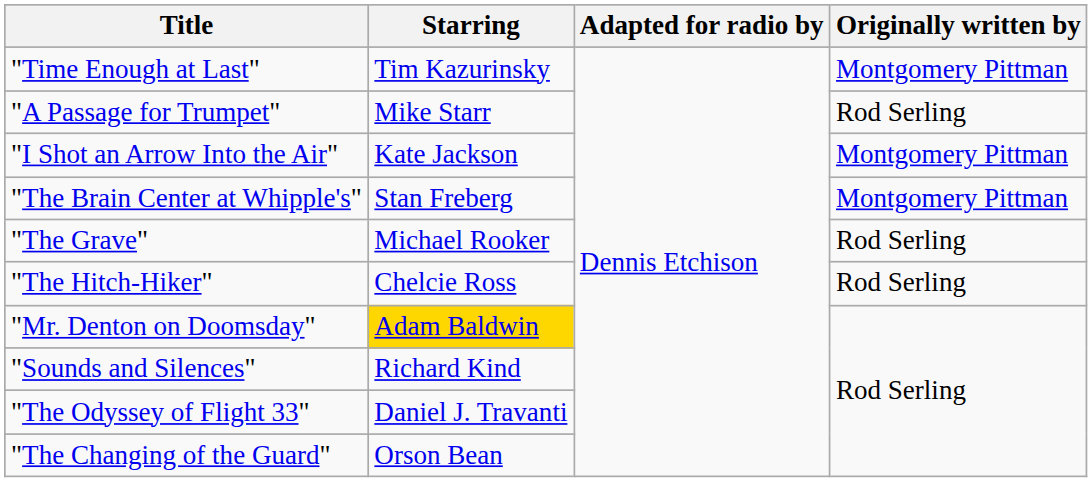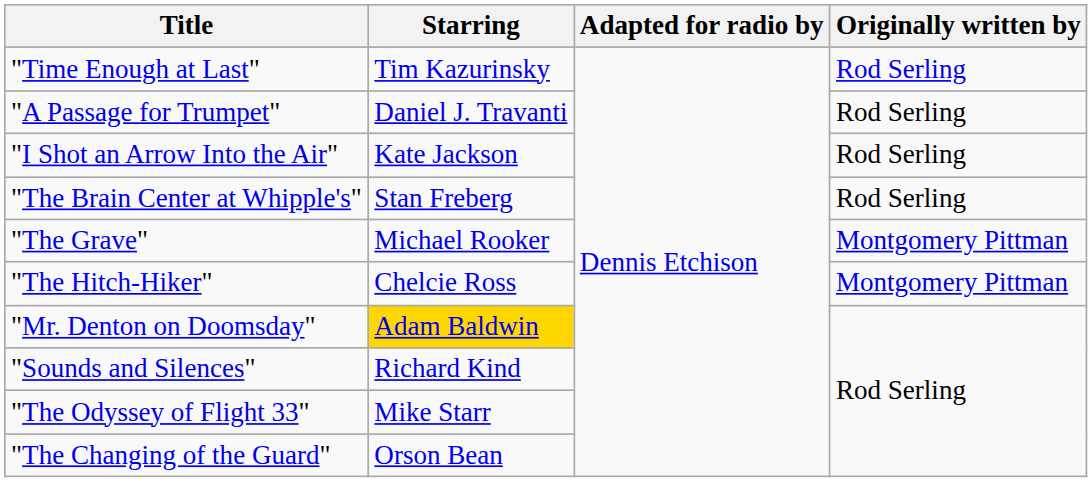"Time Enough at Last" | Originally written by: Montgomery Pittman -> Rod Serling
"A Passage for Trumpet" | Starring: Mike Starr -> Daniel J. Travanti
"I Shot an Arrow Into the Air" | Originally written by: Montgomery Pittman -> Rod Serling
"The Brain Center at Whipple's" | Originally written by: Montgomery Pittman -> Rod Serling
"The Grave" | Originally written by: Rod Serling -> Montgomery Pittman
"The Hitch-Hiker" | Originally written by: Rod Serling -> Montgomery Pittman
"The Odyssey of Flight 33" | Starring: Daniel J. Travanti -> Mike Starr
